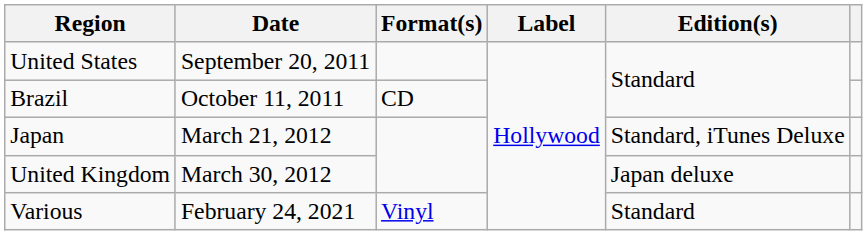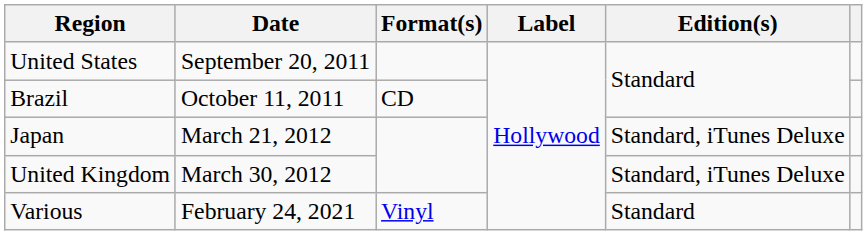United Kingdom | Edition(s): Japan deluxe -> Standard, iTunes Deluxe
